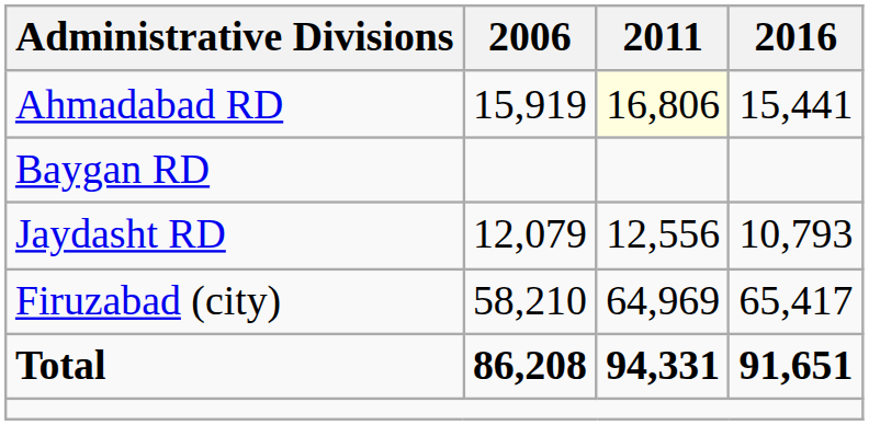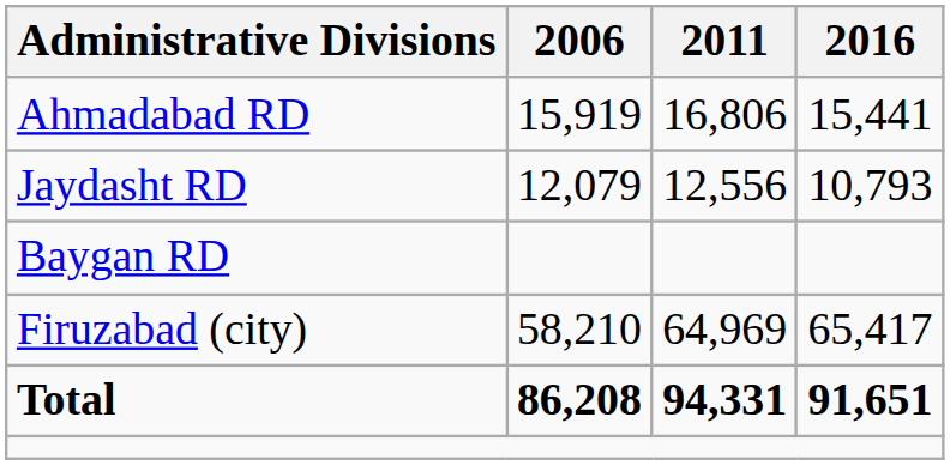Ahmadabad RD | 2011: lightyellow background -> no background
rows swapped: Baygan RD <-> Jaydasht RD
